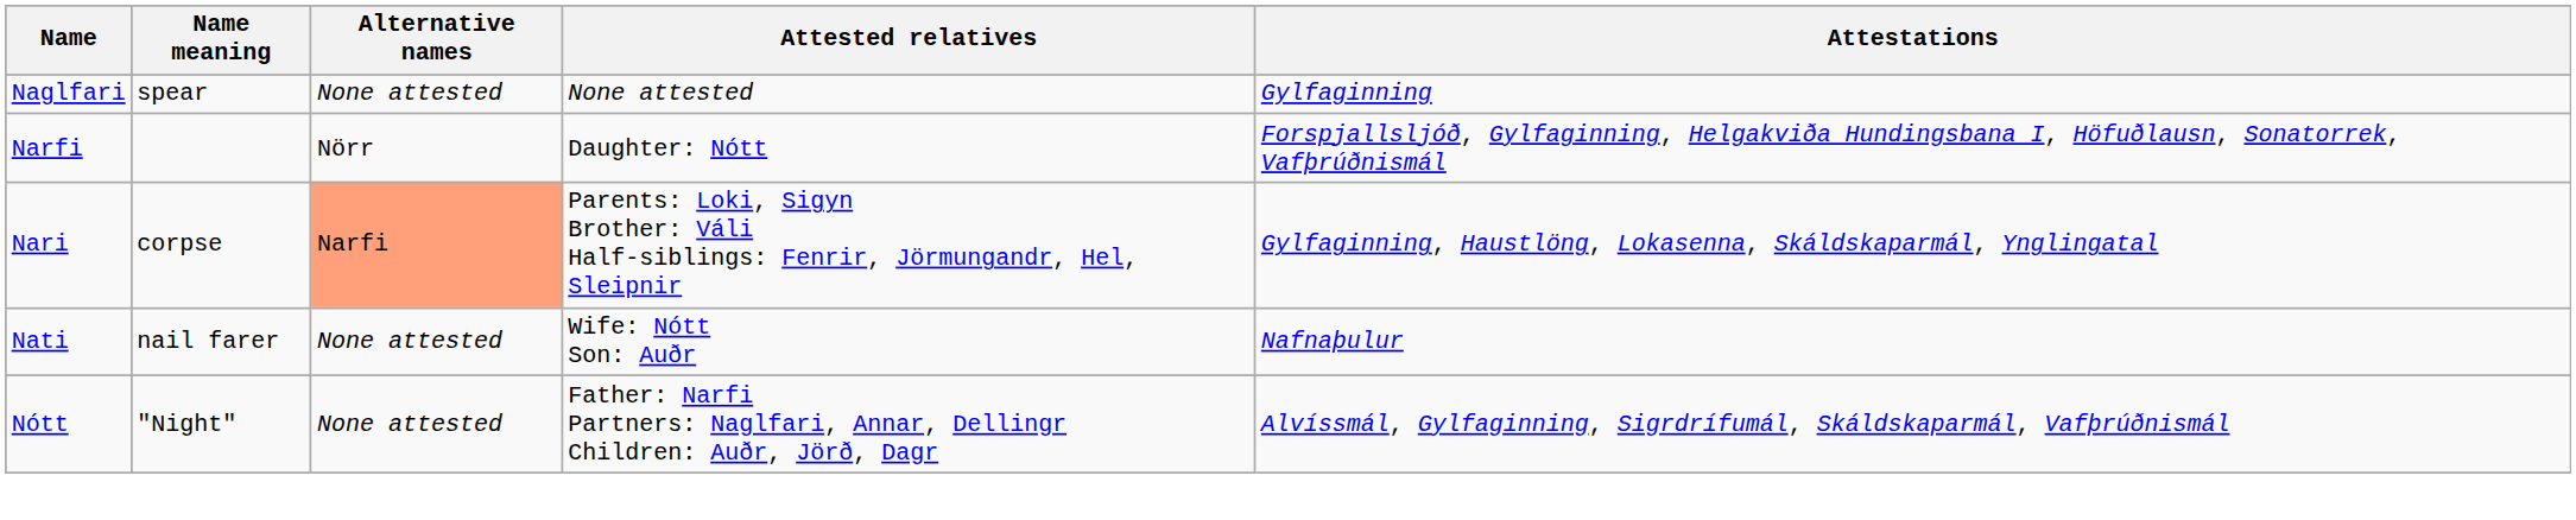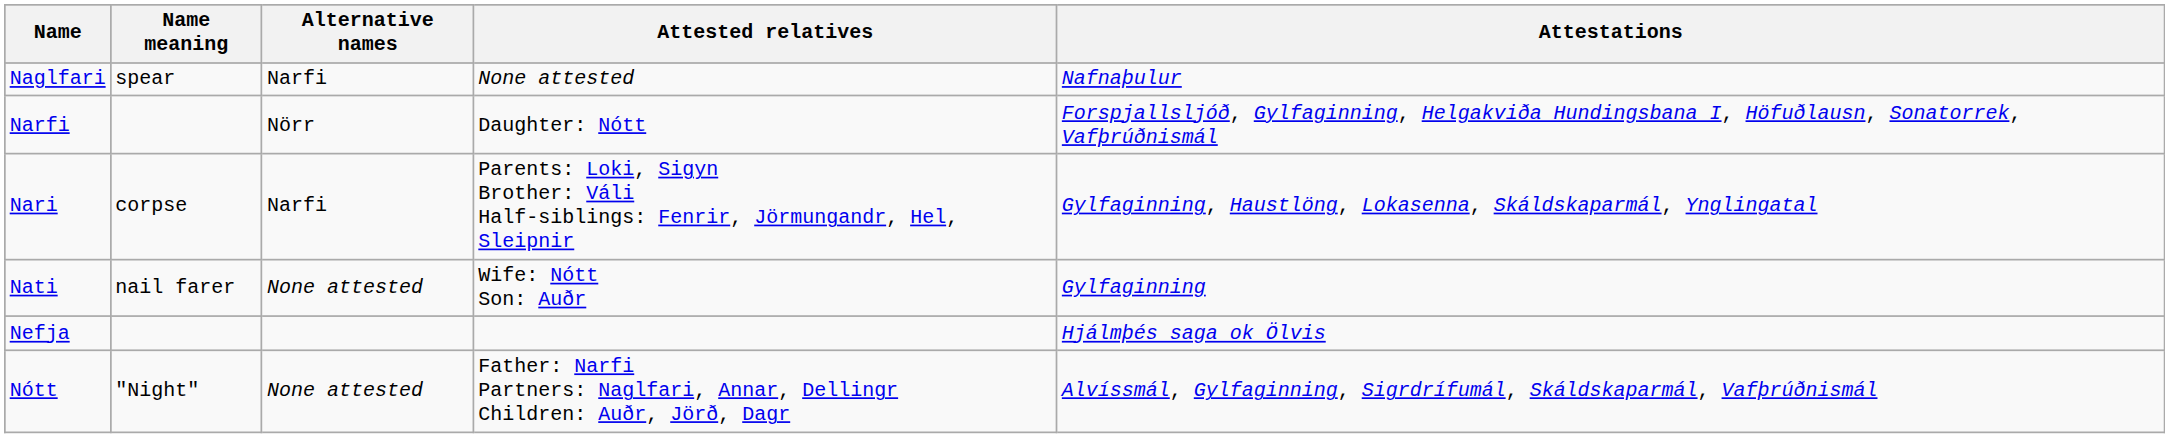Naglfari | Alternative names: None attested -> Narfi
Naglfari | Attestations: Gylfaginning -> Nafnaþulur
Nari | Alternative names: lightsalmon background -> no background
Nati | Attestations: Nafnaþulur -> Gylfaginning
+ row: Nefja | Hjálmþés saga ok Ölvis
